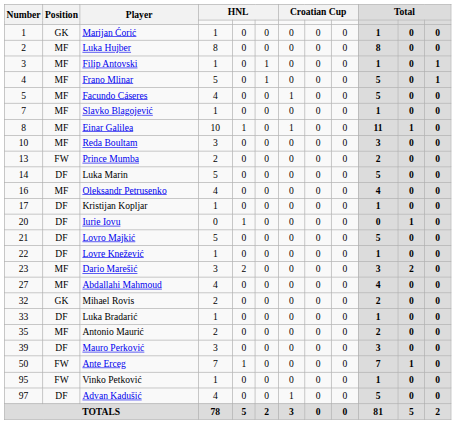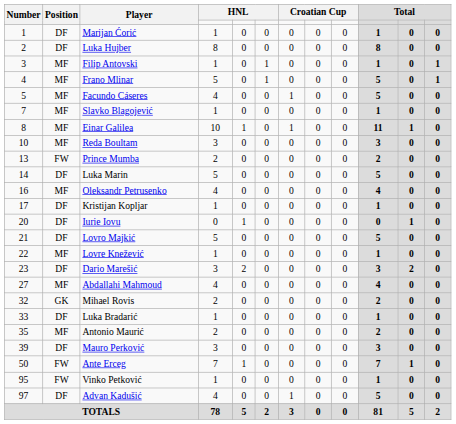Marijan Ćorić | Position: GK -> DF
Luka Hujber | Position: MF -> DF
Lovre Knežević | Position: DF -> MF
Dario Marešić | Position: MF -> DF
